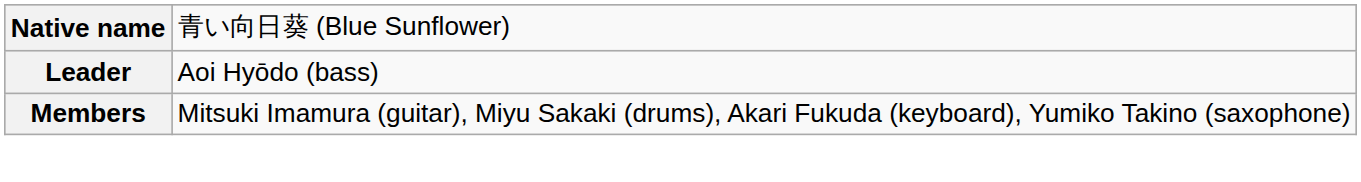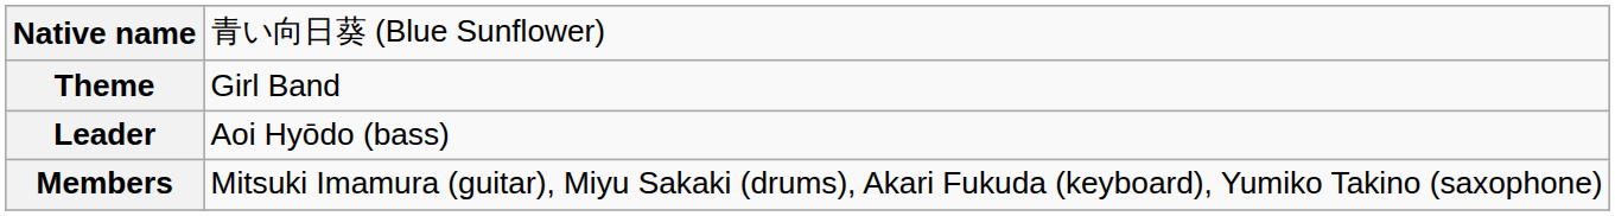+ row: Theme | Girl Band
